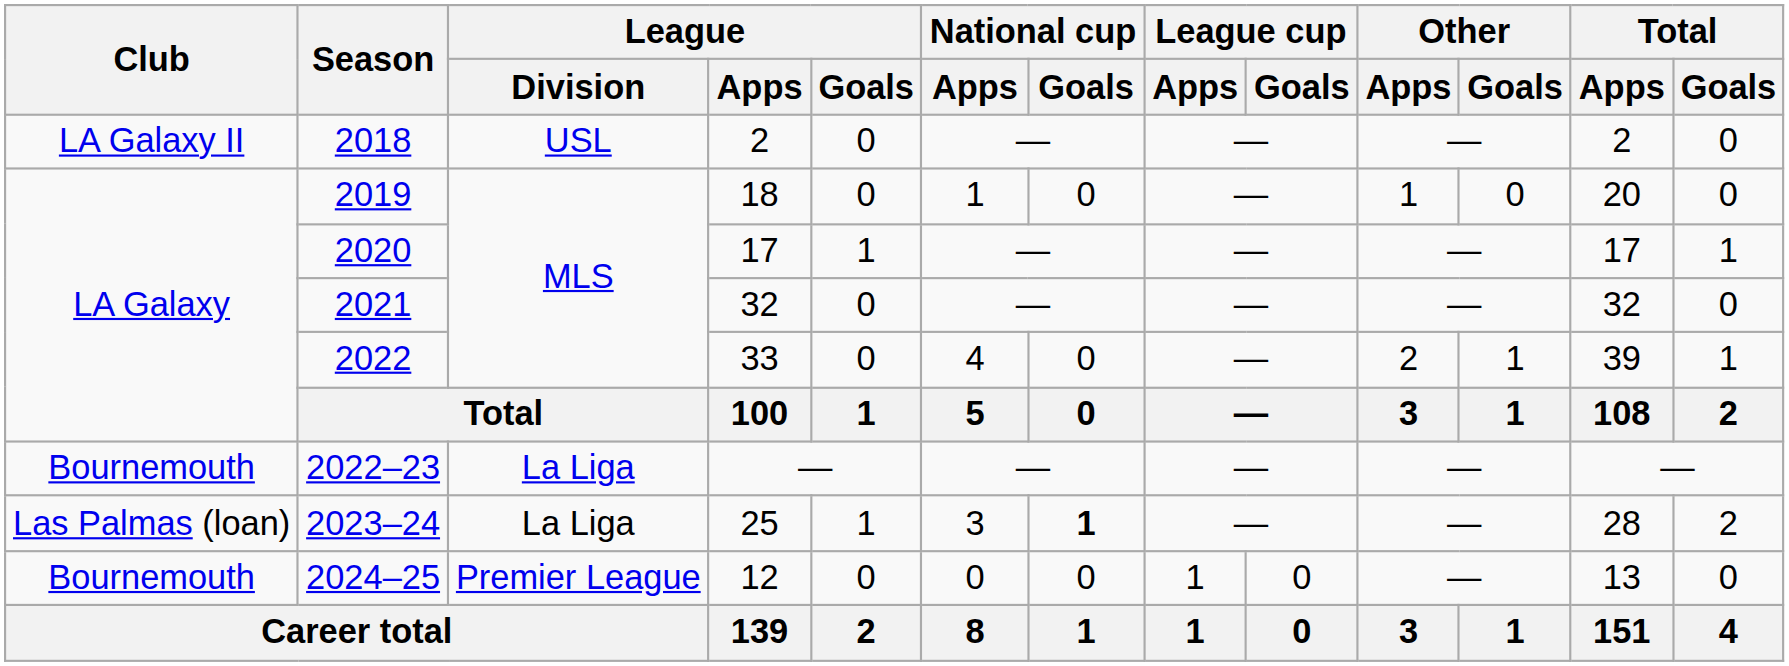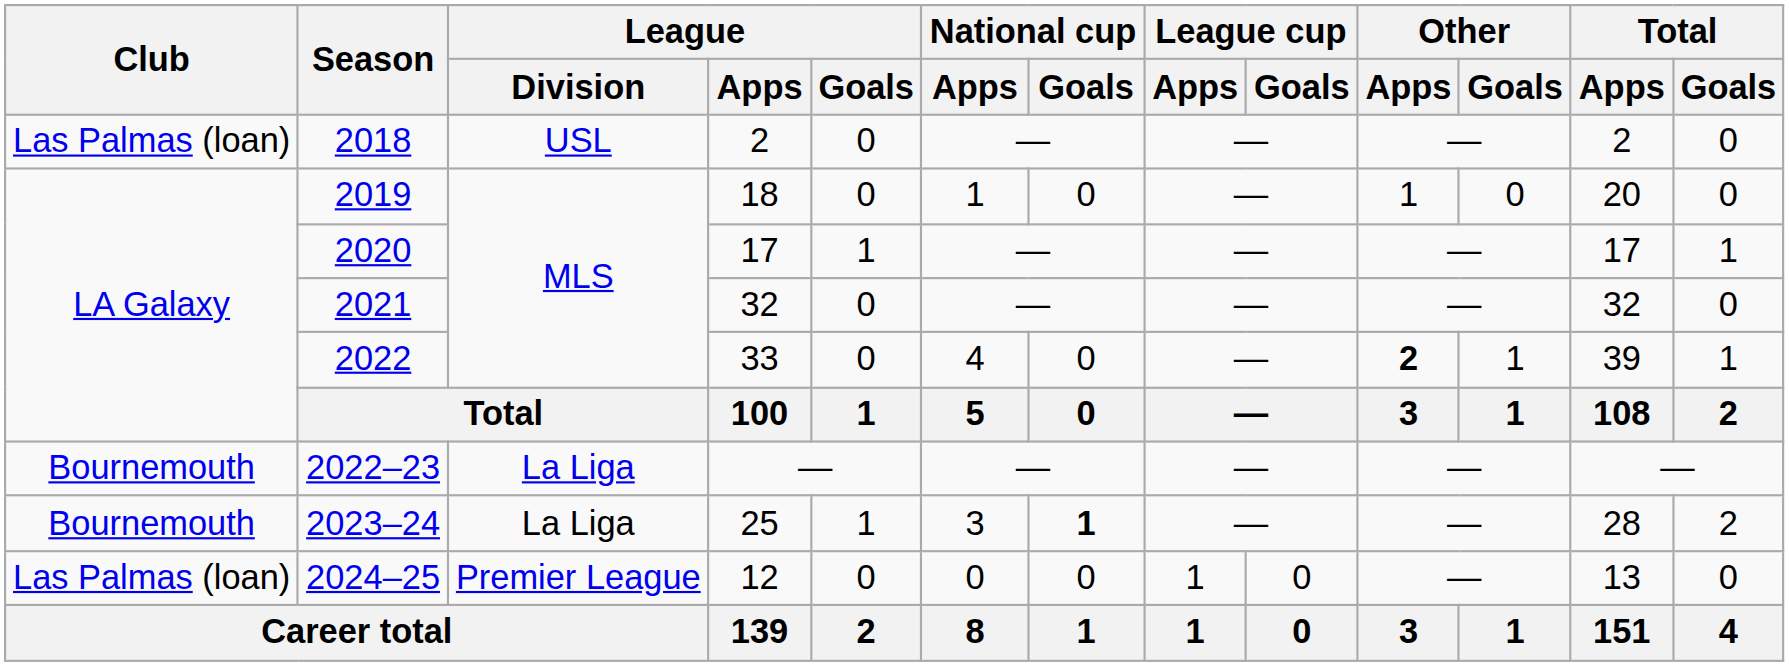2018 | Club: LA Galaxy II -> Las Palmas (loan)
2022 | Other / Apps: normal -> bold
2023–24 | Club: Las Palmas (loan) -> Bournemouth
2024–25 | Club: Bournemouth -> Las Palmas (loan)
